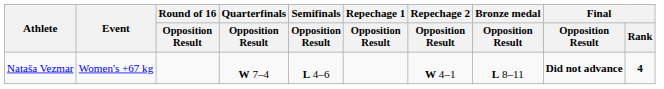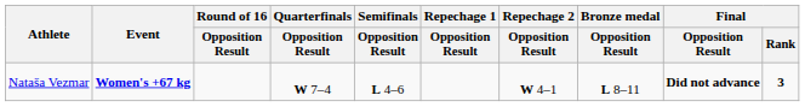Nataša Vezmar | Event: normal -> bold
Nataša Vezmar | Final / Rank: 4 -> 3
